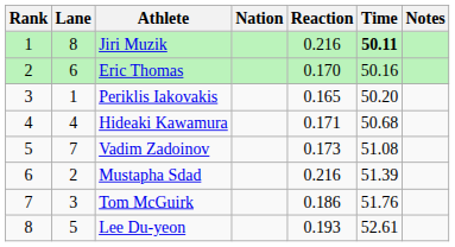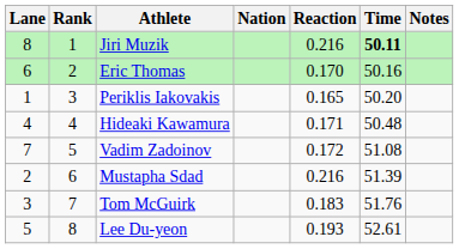columns swapped: Rank <-> Lane
Hideaki Kawamura | Time: 50.68 -> 50.48
Vadim Zadoinov | Reaction: 0.173 -> 0.172
Tom McGuirk | Reaction: 0.186 -> 0.183
